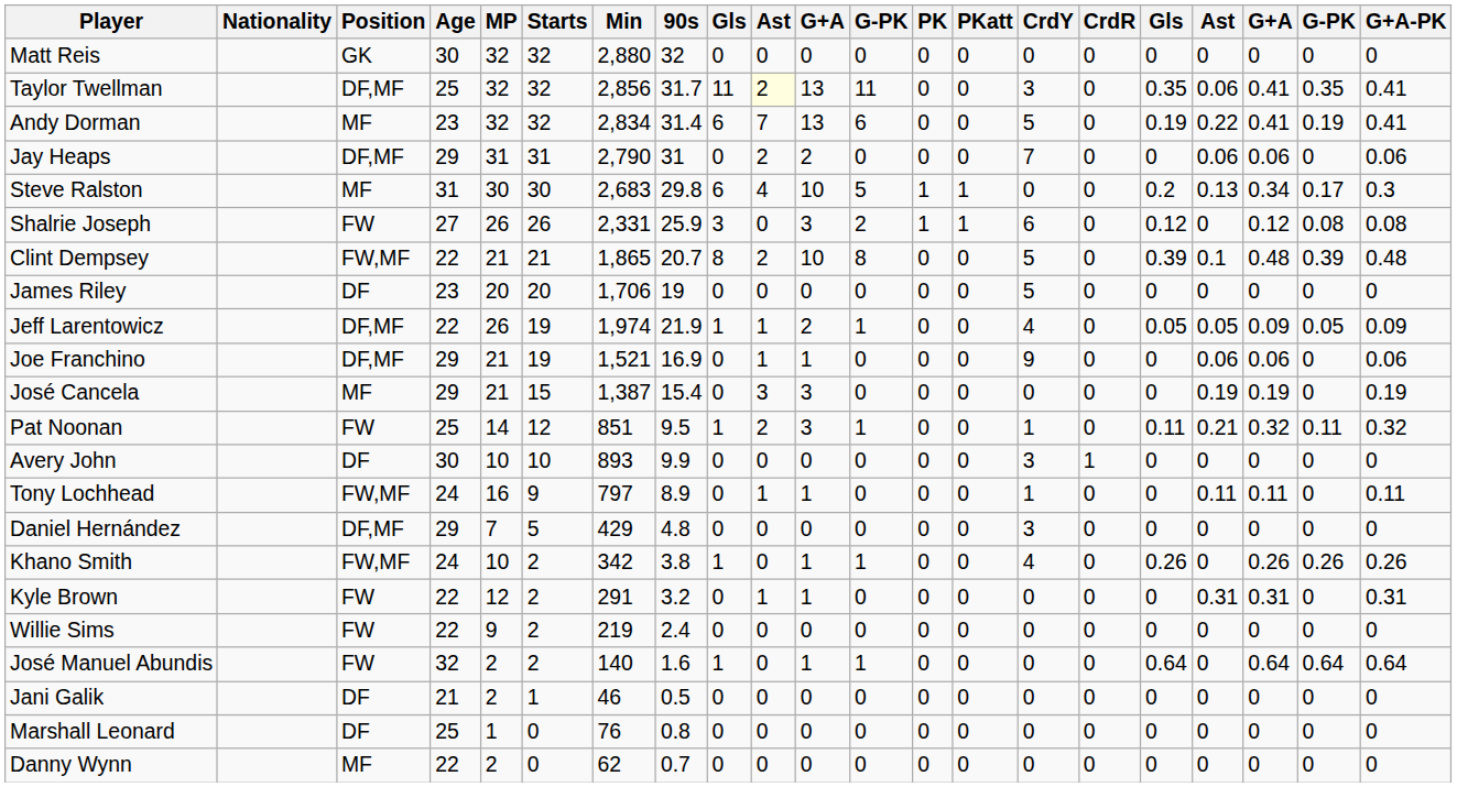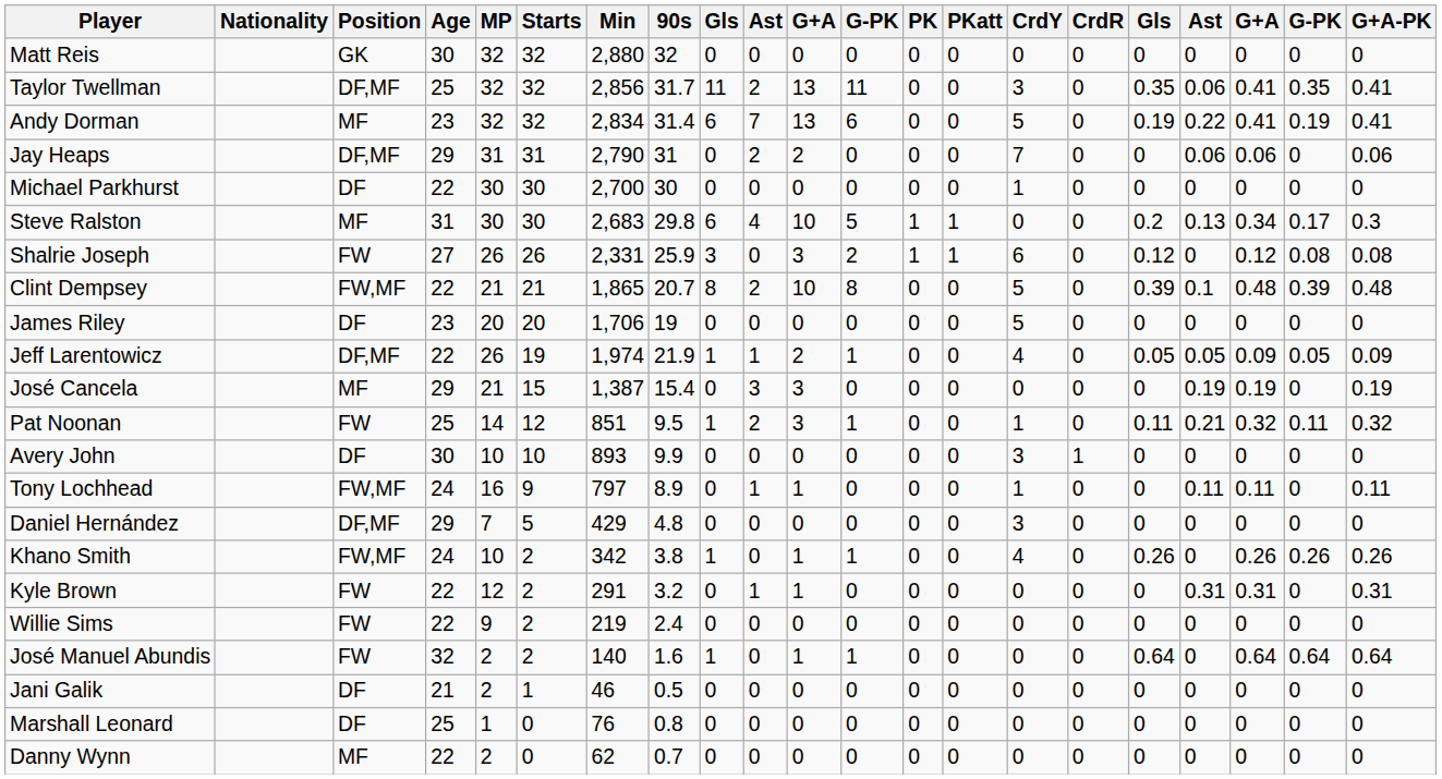Taylor Twellman | column 10: lightyellow background -> no background
+ row: Michael Parkhurst | DF | 22 | 30 | 30 | 2,700 | 30 | 0 | 0 | 0 | 0 | 0 | 0 | 1 | 0 | 0 | 0 | 0 | 0 | 0
- row: Joe Franchino | DF,MF | 29 | 21 | 19 | 1,521 | 16.9 | 0 | 1 | 1 | 0 | 0 | 0 | 9 | 0 | 0 | 0.06 | 0.06 | 0 | 0.06
